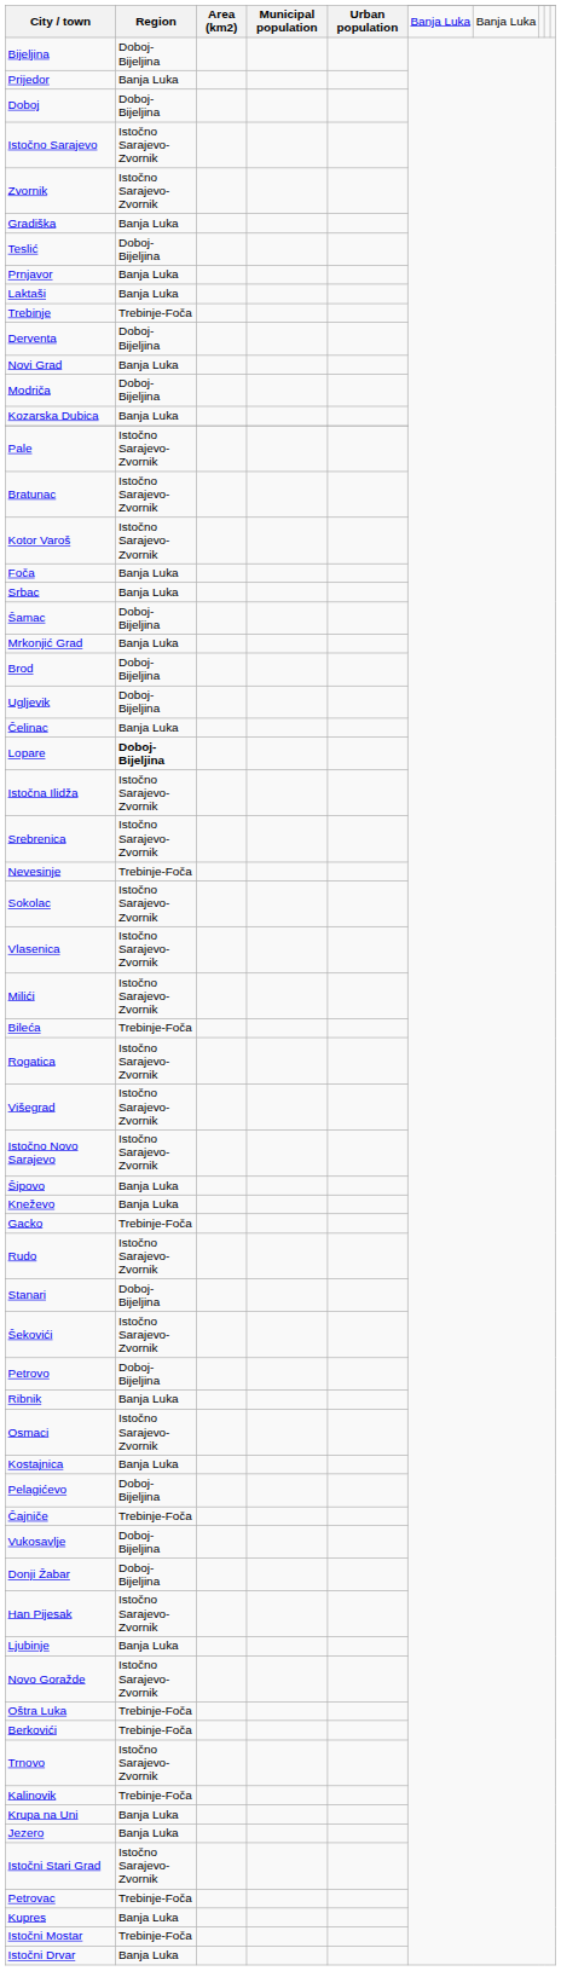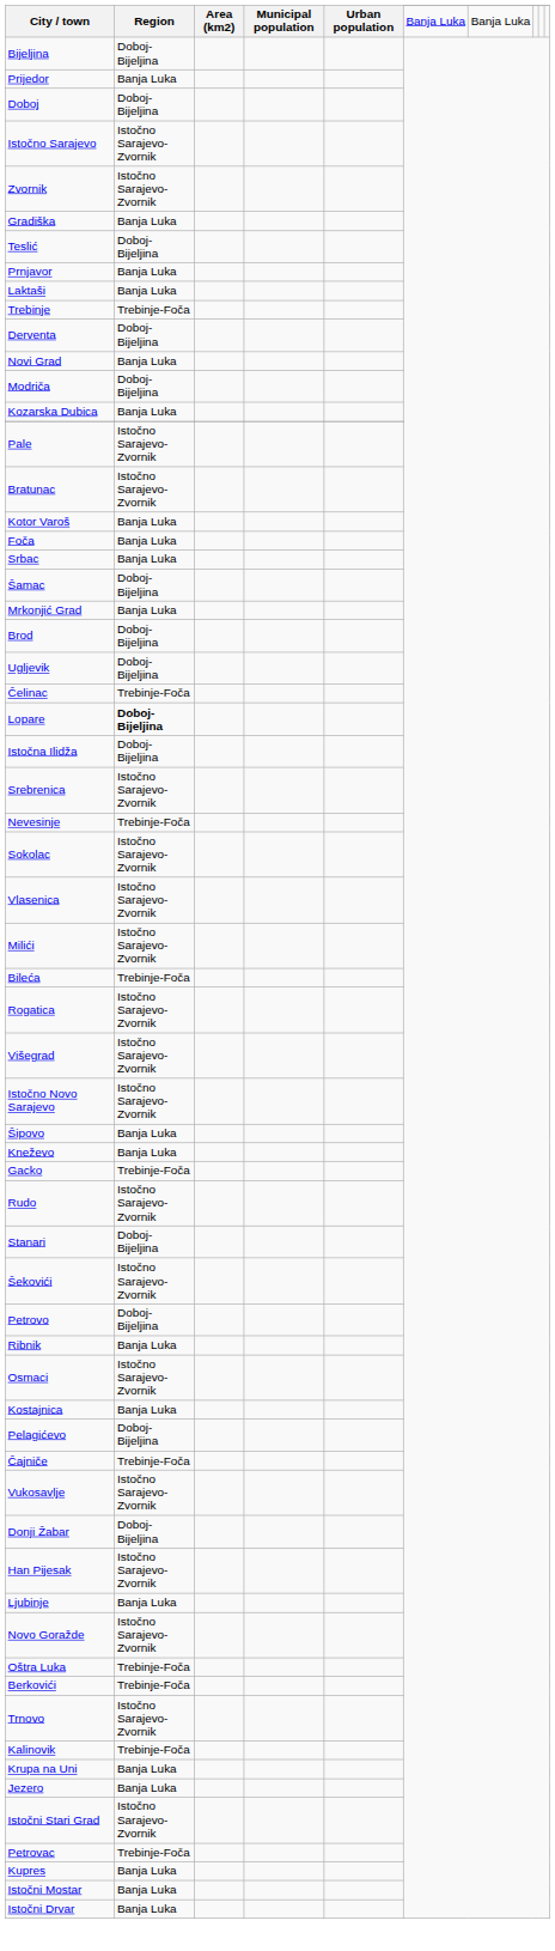Kotor Varoš | Region: Istočno Sarajevo-Zvornik -> Banja Luka
Čelinac | Region: Banja Luka -> Trebinje-Foča
Istočna Ilidža | Region: Istočno Sarajevo-Zvornik -> Doboj-Bijeljina
Vukosavlje | Region: Doboj-Bijeljina -> Istočno Sarajevo-Zvornik
Istočni Mostar | Region: Trebinje-Foča -> Banja Luka
